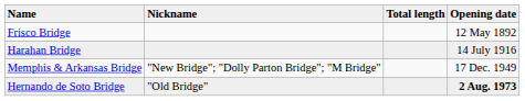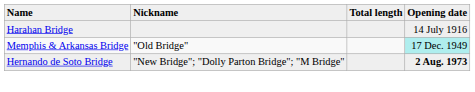- row: Frisco Bridge | 12 May 1892
Memphis & Arkansas Bridge | Nickname: "New Bridge"; "Dolly Parton Bridge"; "M Bridge" -> "Old Bridge"
Memphis & Arkansas Bridge | Opening date: no background -> paleturquoise background
Hernando de Soto Bridge | Nickname: "Old Bridge" -> "New Bridge"; "Dolly Parton Bridge"; "M Bridge"
